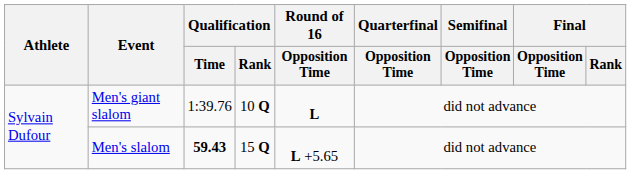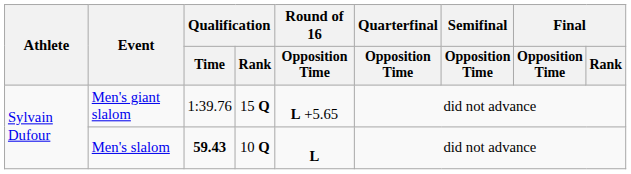Men's giant slalom | Qualification / Rank: 10 Q -> 15 Q
Men's giant slalom | Round of 16 / Opposition Time: L -> L +5.65
Men's slalom | Qualification / Rank: 15 Q -> 10 Q
Men's slalom | Round of 16 / Opposition Time: L +5.65 -> L
